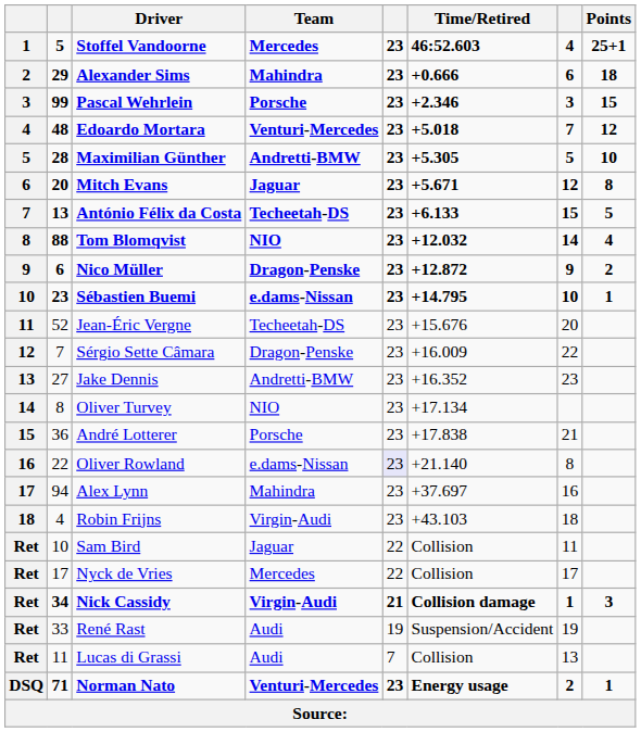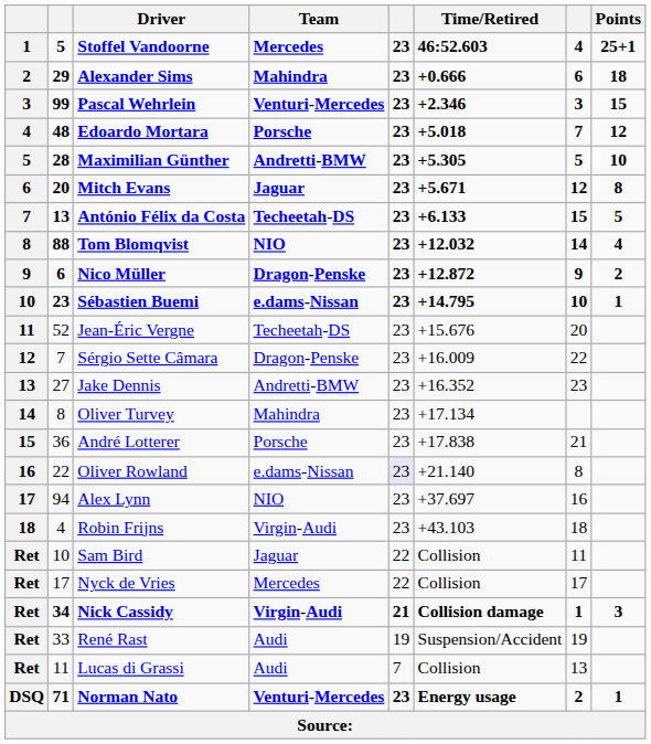Pascal Wehrlein | Team: Porsche -> Venturi-Mercedes
Edoardo Mortara | Team: Venturi-Mercedes -> Porsche
Oliver Turvey | Team: NIO -> Mahindra
Alex Lynn | Team: Mahindra -> NIO
